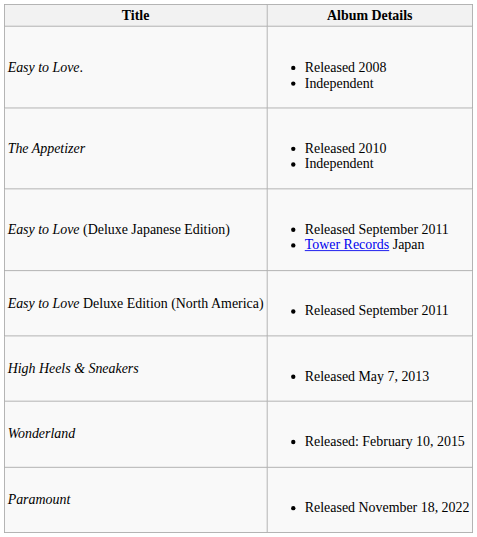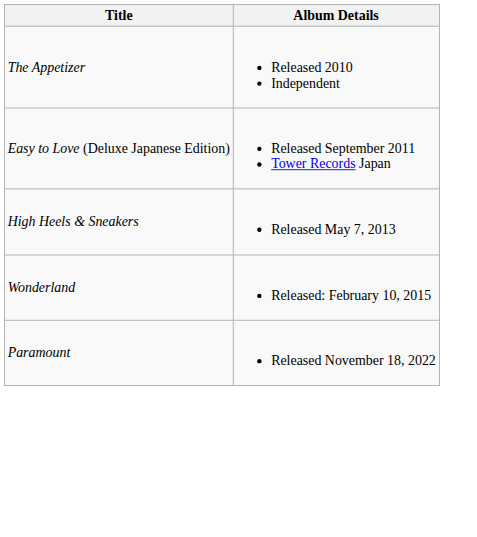- row: Easy to Love. | Released 2008 Independent
- row: Easy to Love Deluxe Edition (North America) | Released September 2011
